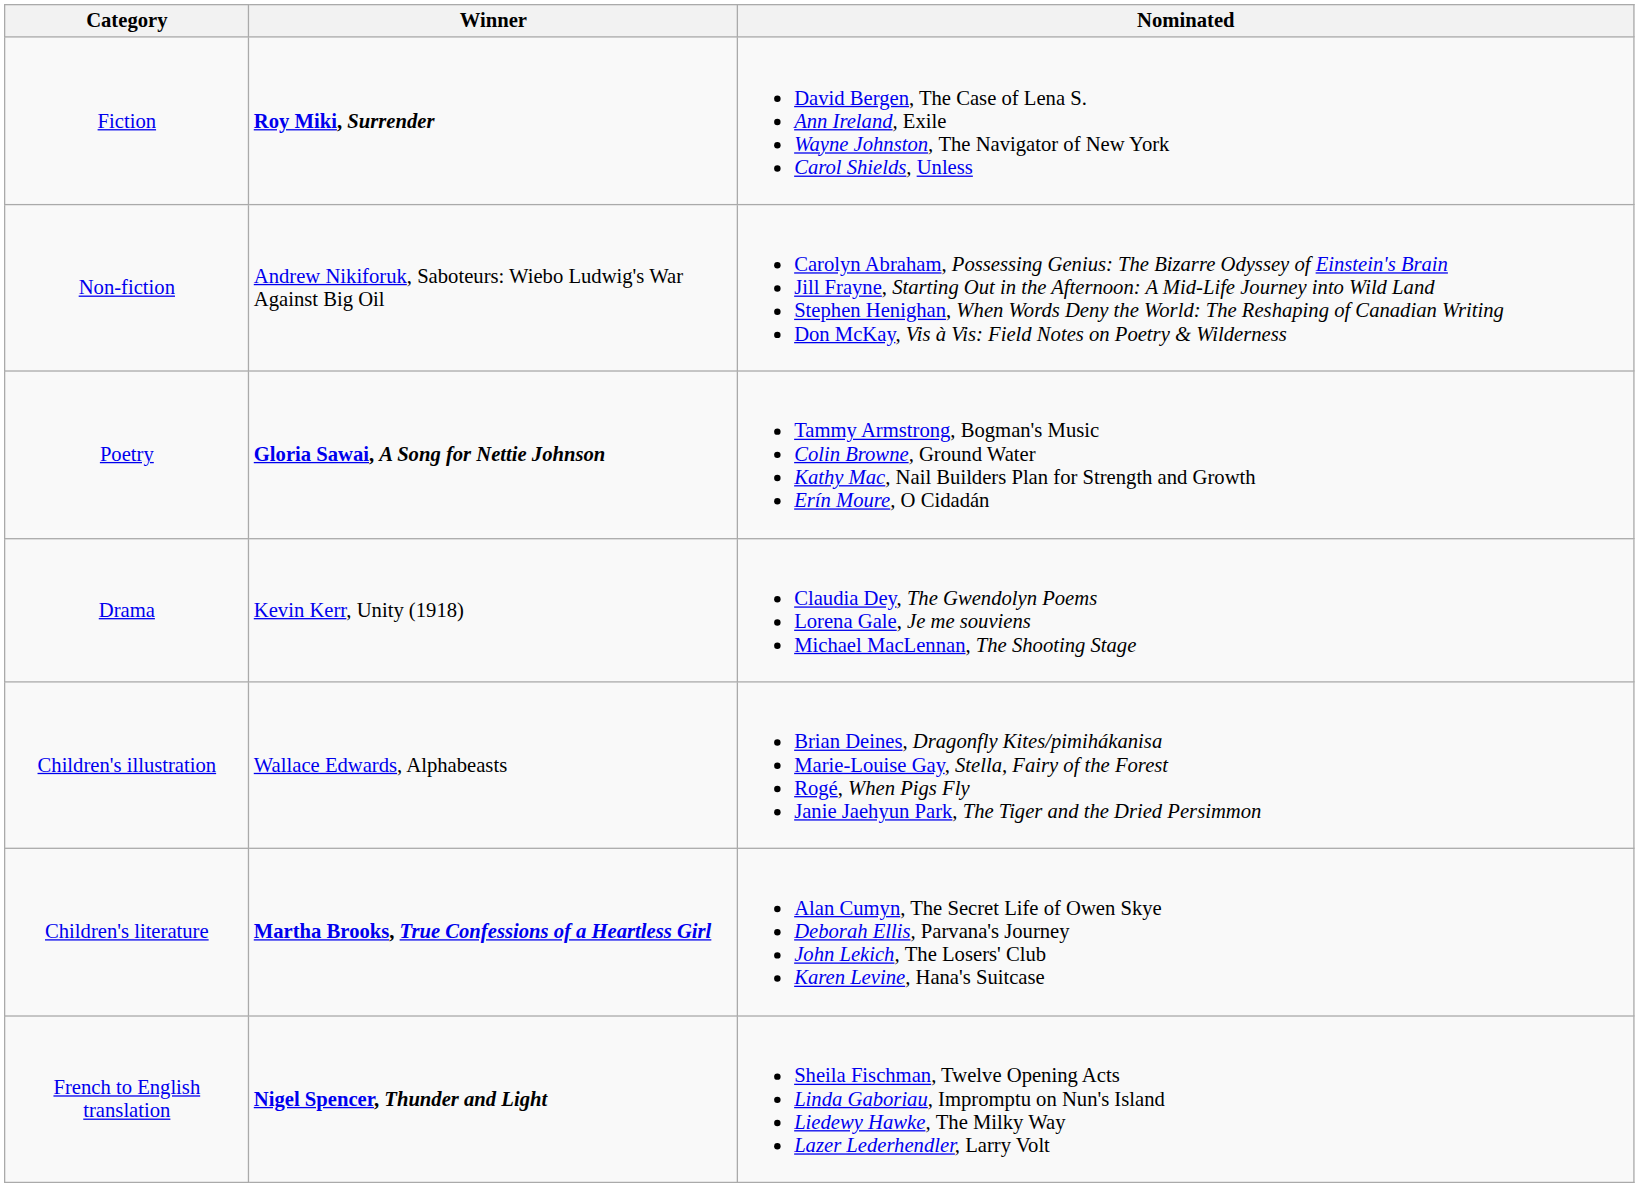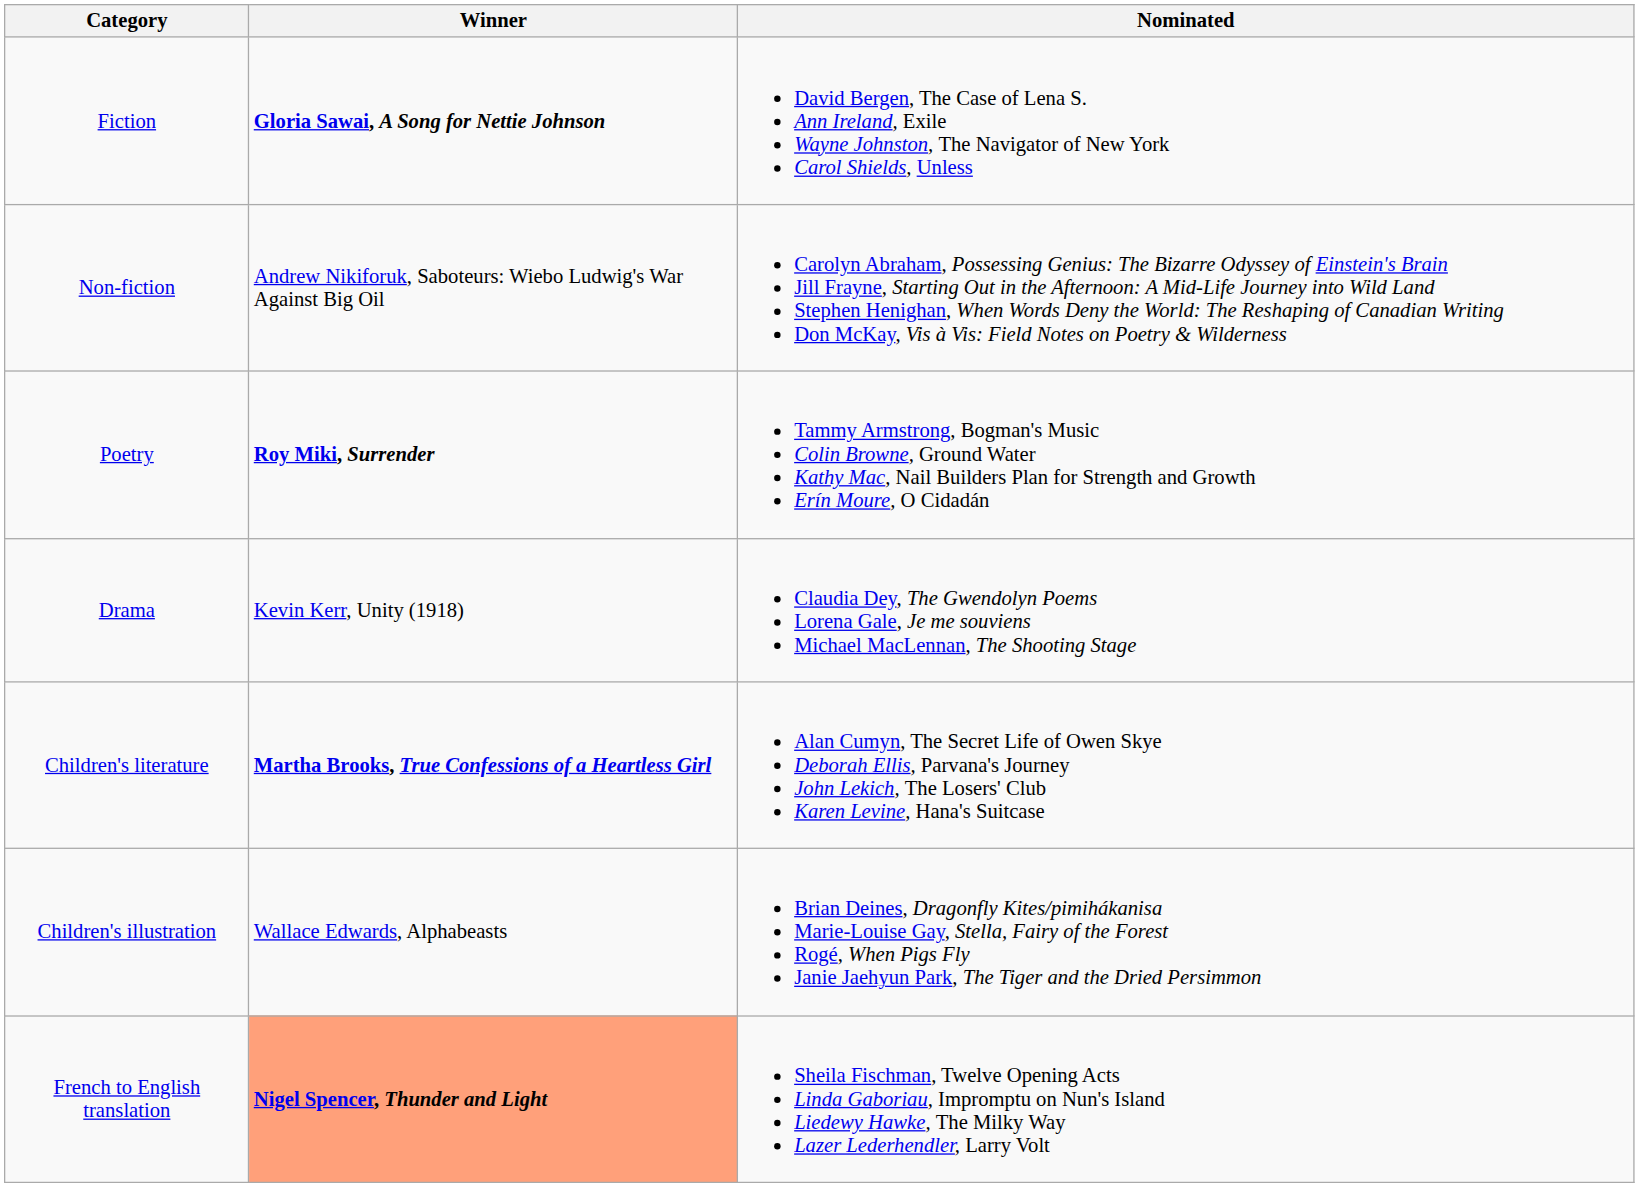Fiction | Winner: Roy Miki, Surrender -> Gloria Sawai, A Song for Nettie Johnson
Poetry | Winner: Gloria Sawai, A Song for Nettie Johnson -> Roy Miki, Surrender
rows swapped: Children's literature <-> Children's illustration
French to English translation | Winner: no background -> lightsalmon background
